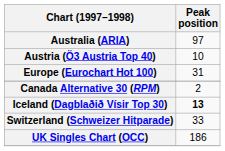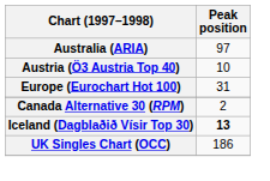- row: Switzerland (Schweizer Hitparade) | 33
